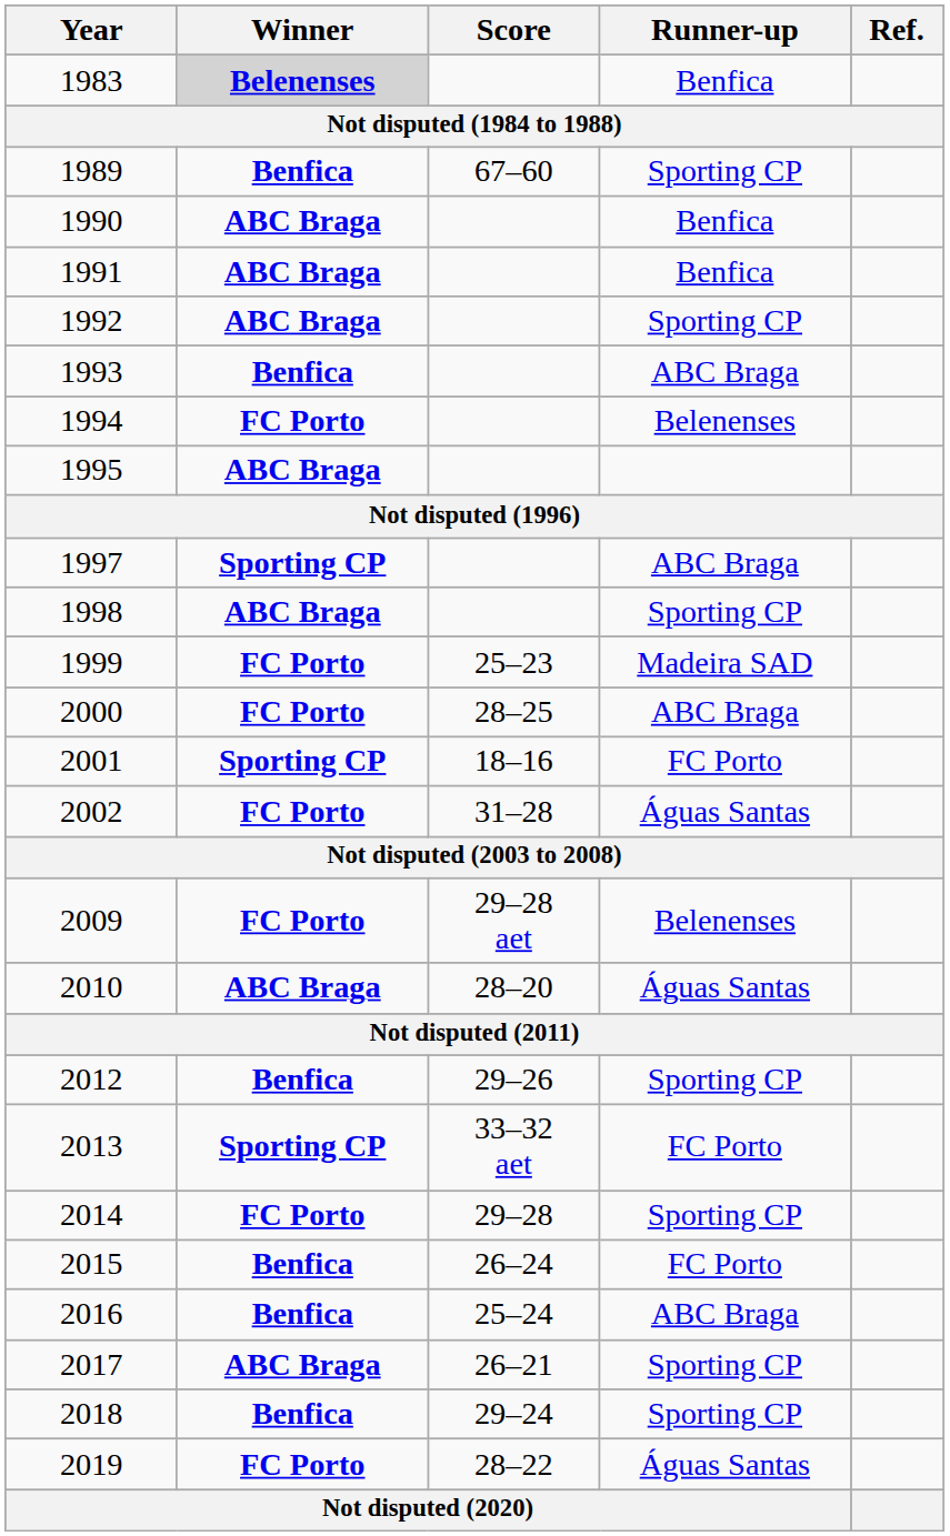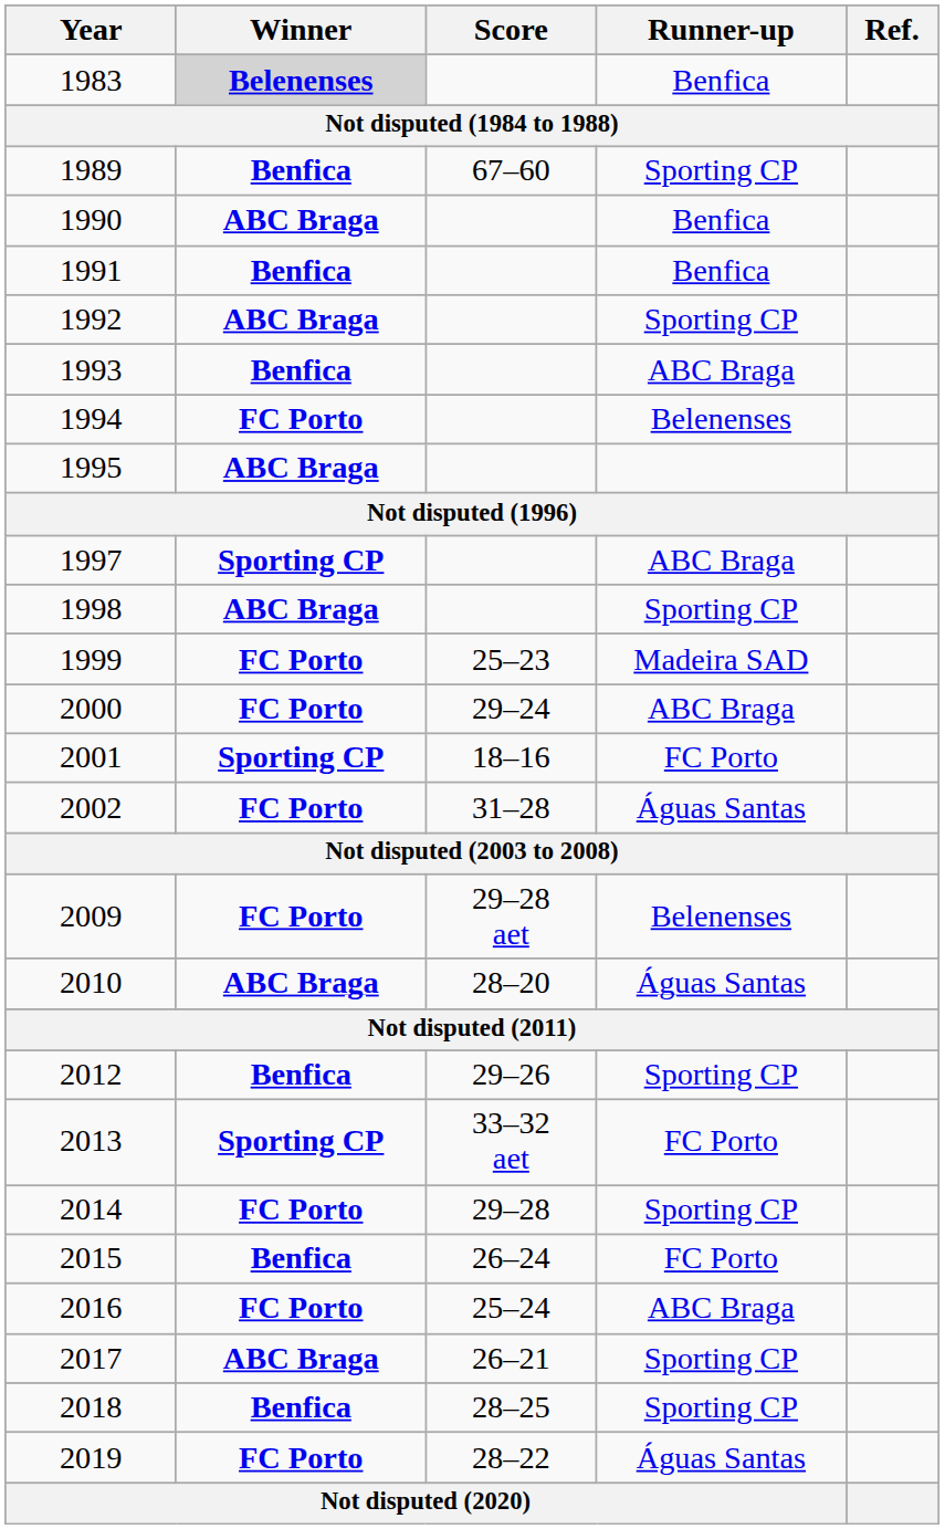1991 | Winner: ABC Braga -> Benfica
2000 | Score: 28–25 -> 29–24
2016 | Winner: Benfica -> FC Porto
2018 | Score: 29–24 -> 28–25
